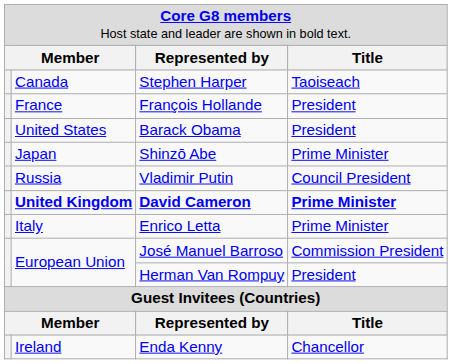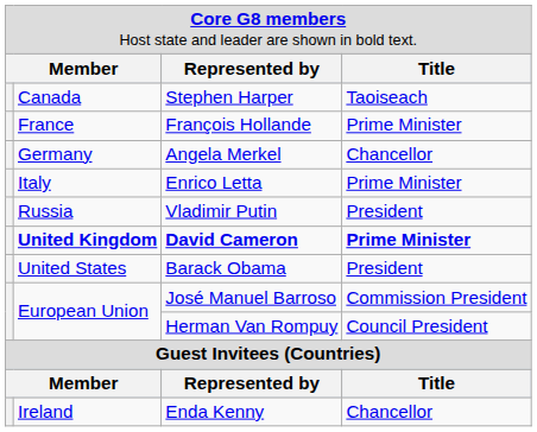François Hollande | column 4: President -> Prime Minister
+ row: Germany | Angela Merkel | Chancellor
rows swapped: Enrico Letta <-> Barack Obama
- row: Japan | Shinzō Abe | Prime Minister
Vladimir Putin | column 4: Council President -> President
Herman Van Rompuy | column 4: President -> Council President
